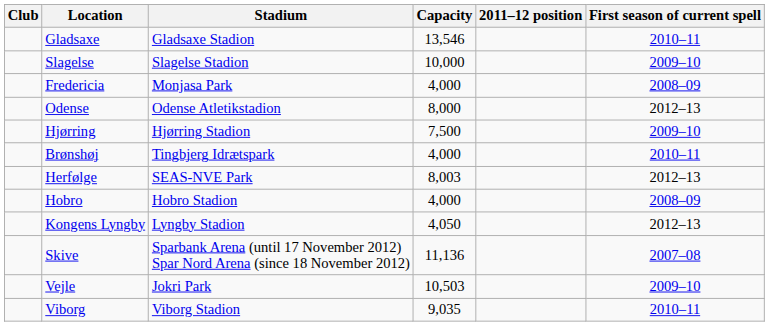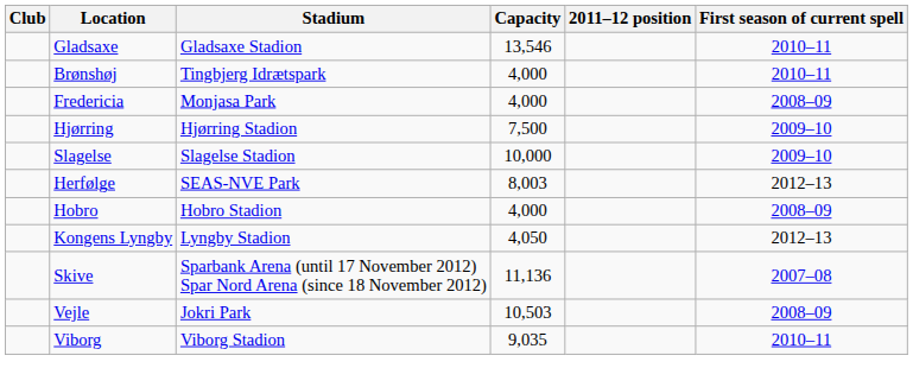rows swapped: Brønshøj <-> Slagelse
- row: Odense | Odense Atletikstadion | 8,000 | 2012–13
Vejle | First season of current spell: 2009–10 -> 2008–09
